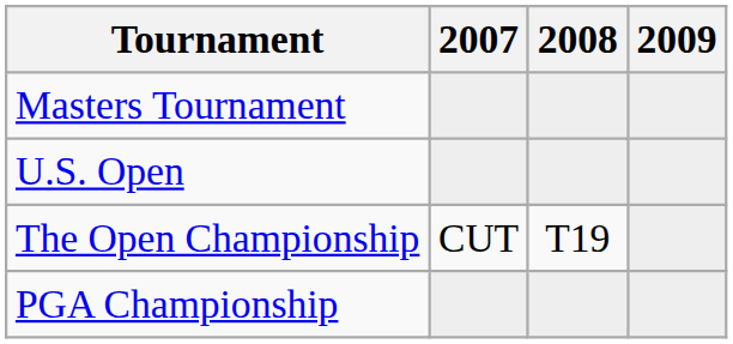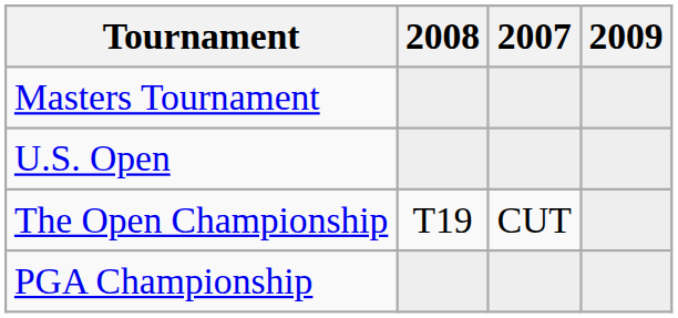columns swapped: 2007 <-> 2008
